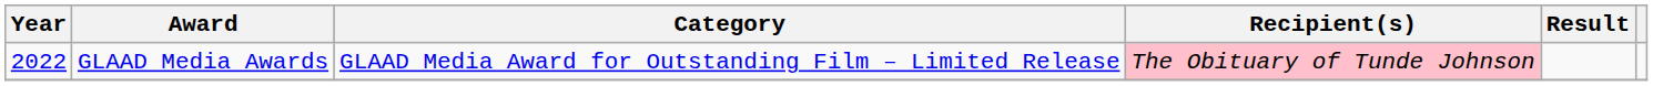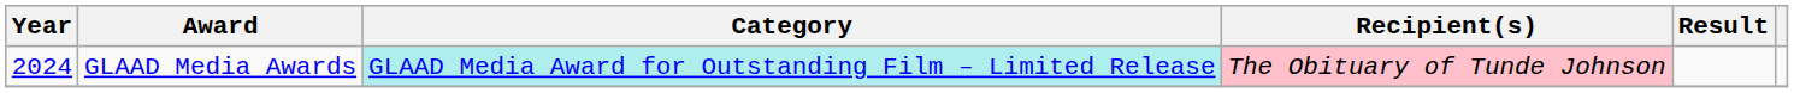GLAAD Media Awards | Year: 2022 -> 2024
GLAAD Media Awards | Category: no background -> paleturquoise background
